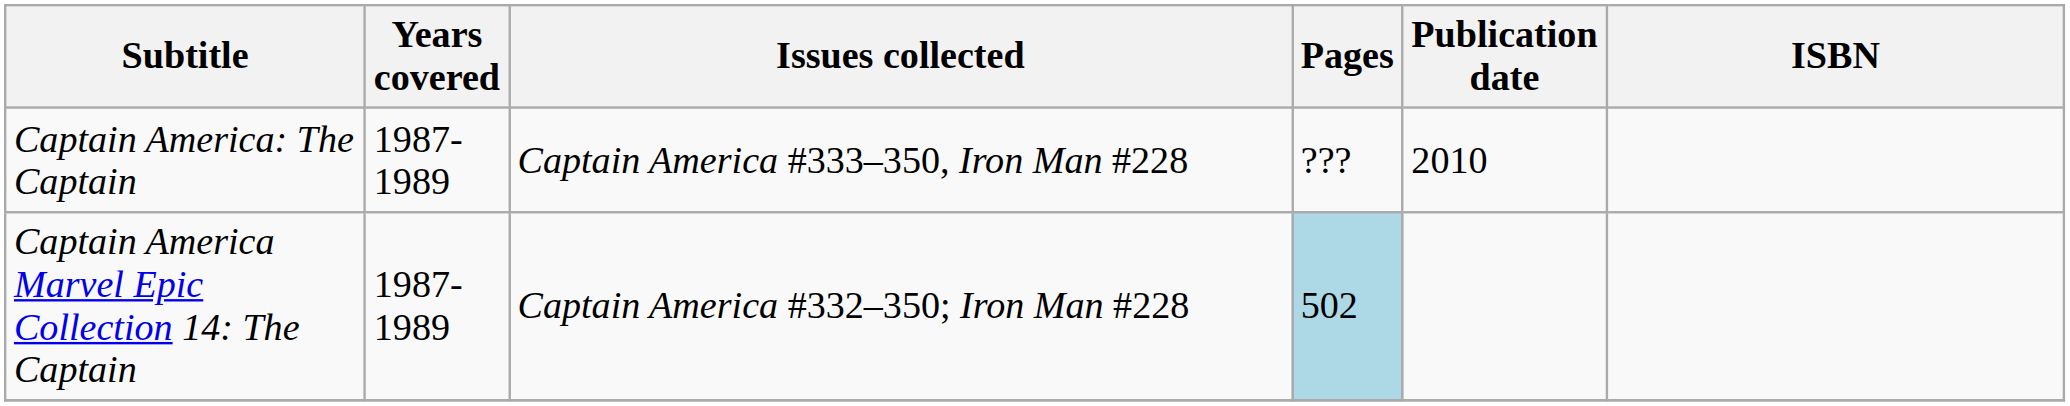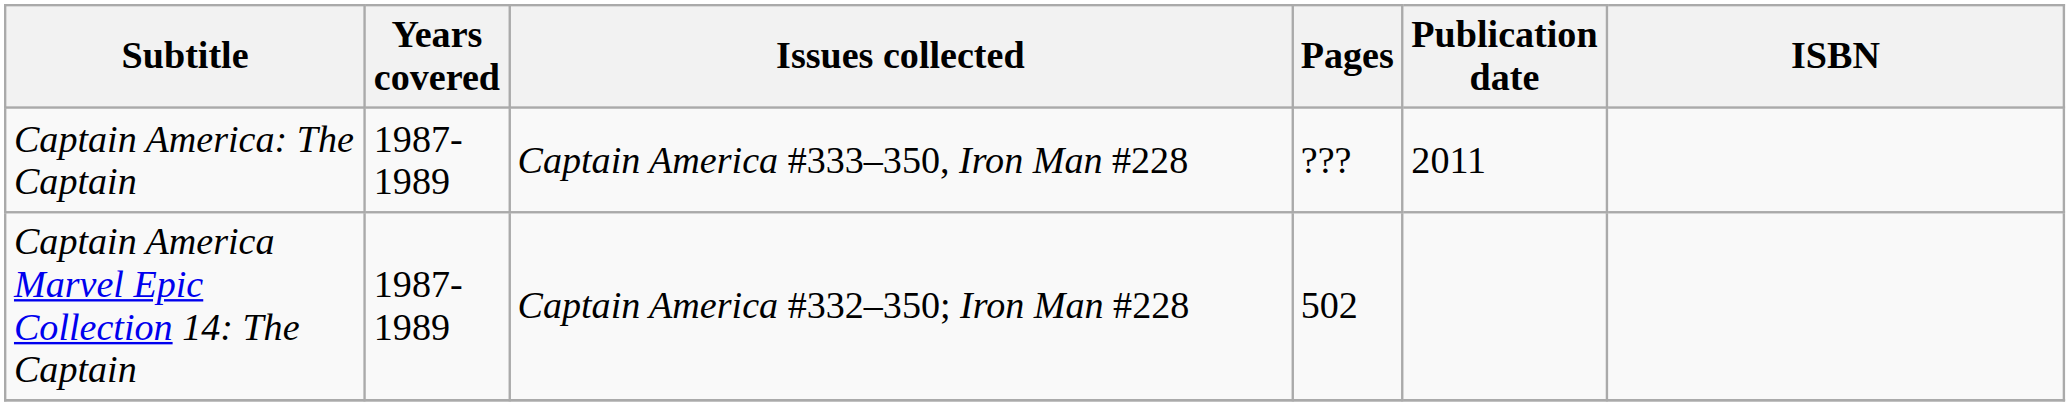Captain America: The Captain | Publication date: 2010 -> 2011
Captain America Marvel Epic Collection 14: The Captain | Pages: lightblue background -> no background
